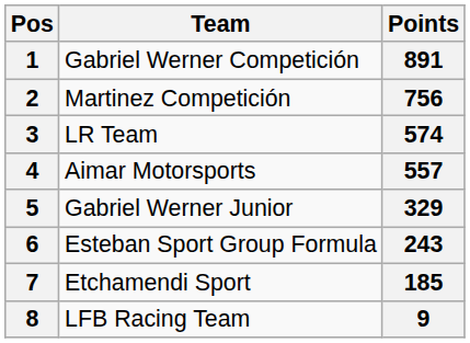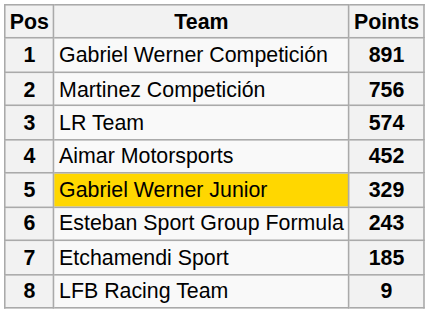4 | Points: 557 -> 452
5 | Team: no background -> gold background
